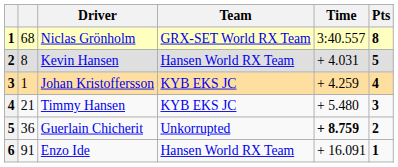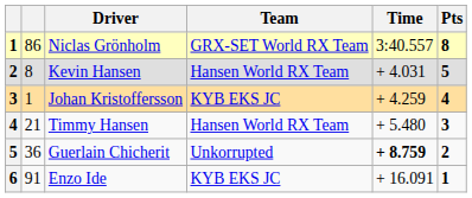Niclas Grönholm | column 2: 68 -> 86
Timmy Hansen | Team: KYB EKS JC -> Hansen World RX Team
Enzo Ide | Team: Hansen World RX Team -> KYB EKS JC
